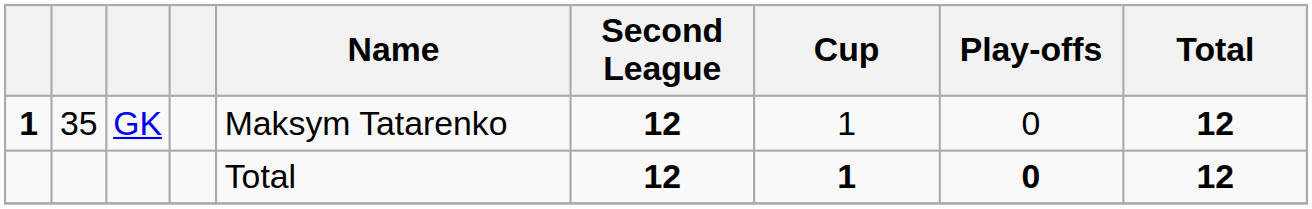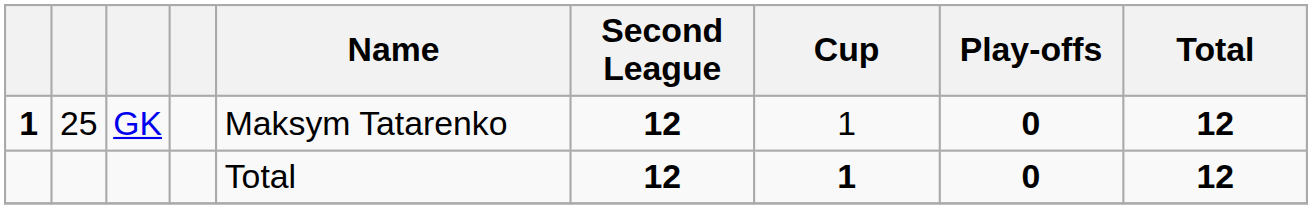GK | column 2: 35 -> 25
GK | Play-offs: normal -> bold
